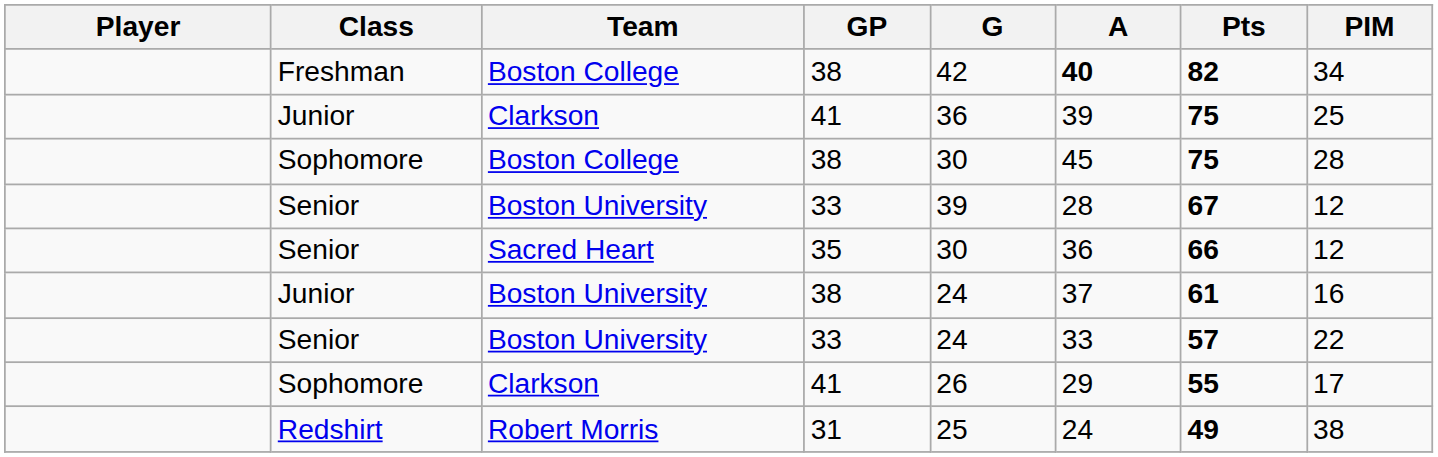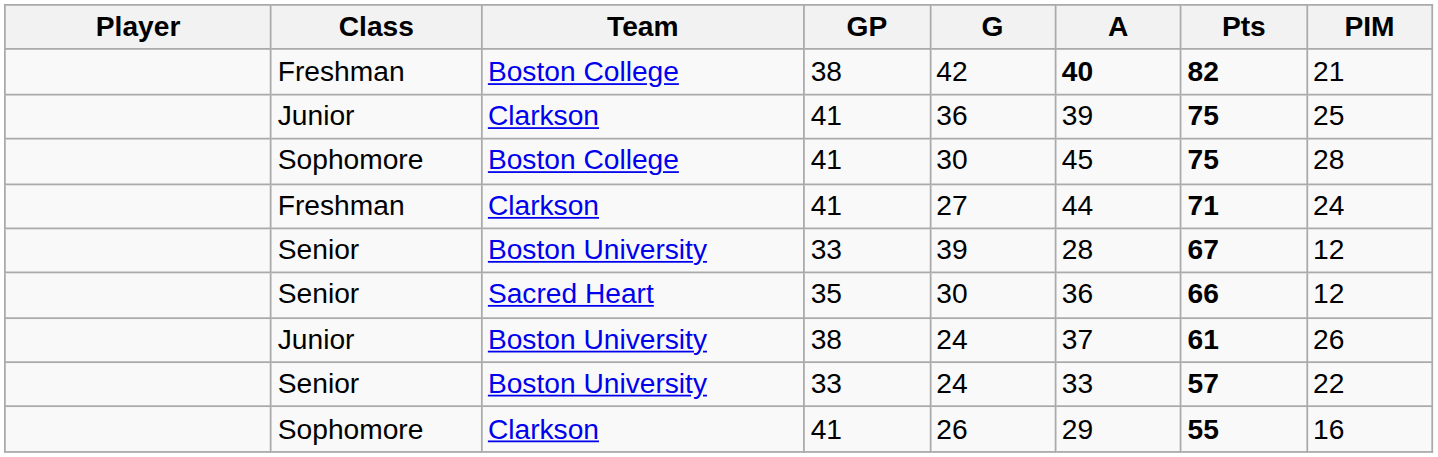Freshman / Boston College | PIM: 34 -> 21
Sophomore / Boston College | GP: 38 -> 41
+ row: Freshman | Clarkson | 41 | 27 | 44 | 71 | 24
Junior / Boston University | PIM: 16 -> 26
Sophomore / Clarkson | PIM: 17 -> 16
- row: Redshirt | Robert Morris | 31 | 25 | 24 | 49 | 38
